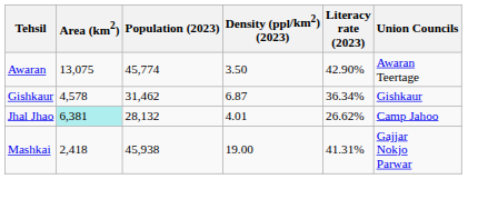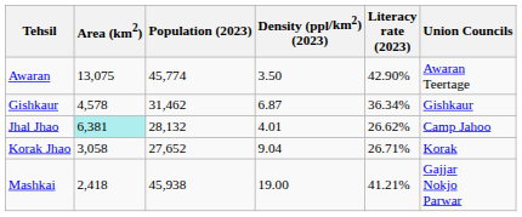+ row: Korak Jhao | 3,058 | 27,652 | 9.04 | 26.71% | Korak
Mashkai | Literacy rate (2023): 41.31% -> 41.21%
